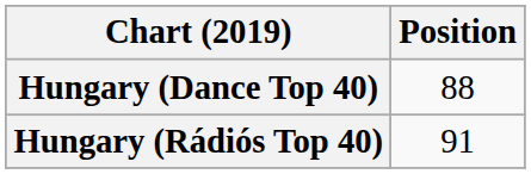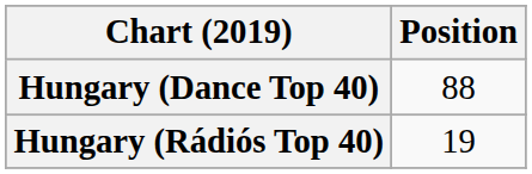Hungary (Rádiós Top 40) | Position: 91 -> 19
